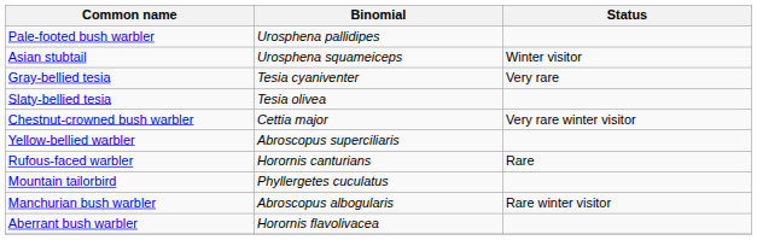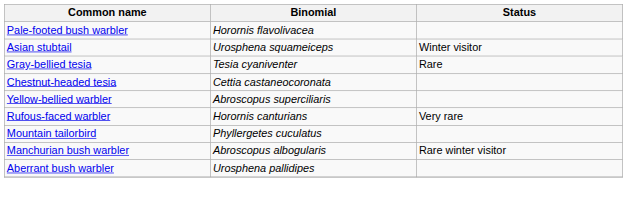Pale-footed bush warbler | Binomial: Urosphena pallidipes -> Horornis flavolivacea
Gray-bellied tesia | Status: Very rare -> Rare
- row: Slaty-bellied tesia | Tesia olivea
- row: Chestnut-crowned bush warbler | Cettia major | Very rare winter visitor
+ row: Chestnut-headed tesia | Cettia castaneocoronata
Rufous-faced warbler | Status: Rare -> Very rare
Aberrant bush warbler | Binomial: Horornis flavolivacea -> Urosphena pallidipes
